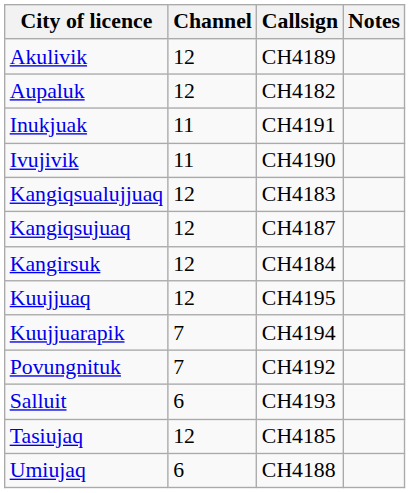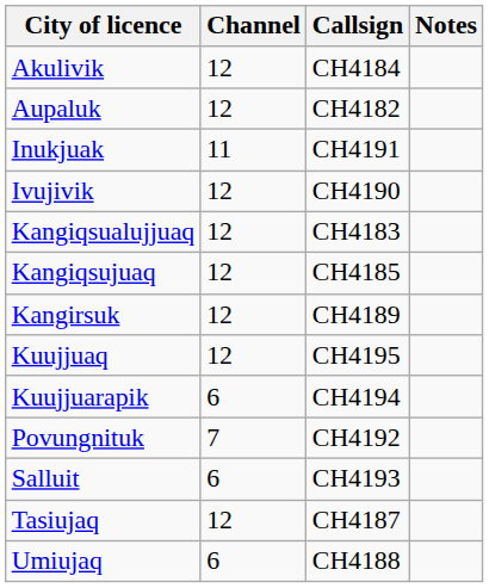Akulivik | Callsign: CH4189 -> CH4184
Ivujivik | Channel: 11 -> 12
Kangiqsujuaq | Callsign: CH4187 -> CH4185
Kangirsuk | Callsign: CH4184 -> CH4189
Kuujjuarapik | Channel: 7 -> 6
Tasiujaq | Callsign: CH4185 -> CH4187
